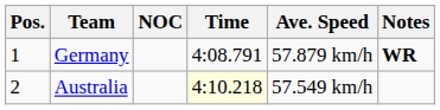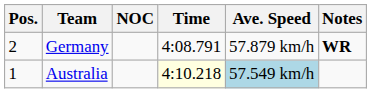Germany | Pos.: 1 -> 2
Australia | Pos.: 2 -> 1
Australia | Ave. Speed: no background -> lightblue background
